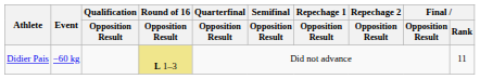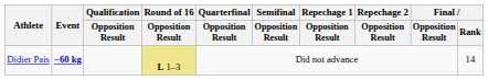Didier Pais | Event: normal -> bold
Didier Pais | Final / Rank: 11 -> 14
